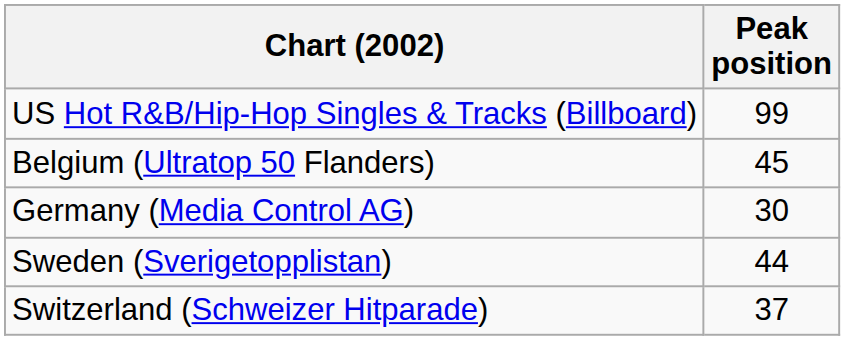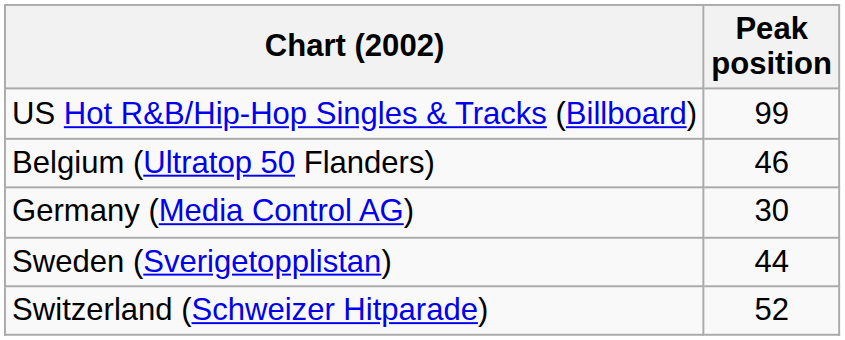Belgium (Ultratop 50 Flanders) | Peak position: 45 -> 46
Switzerland (Schweizer Hitparade) | Peak position: 37 -> 52
